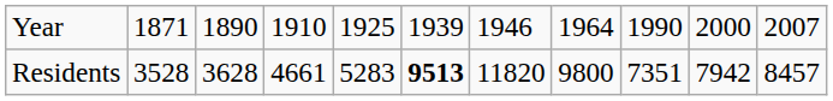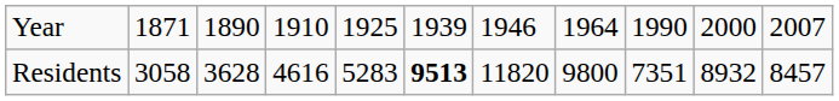Residents | column 2: 3528 -> 3058
Residents | column 4: 4661 -> 4616
Residents | column 10: 7942 -> 8932
